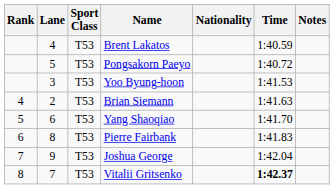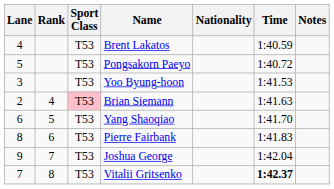columns swapped: Rank <-> Lane
Brian Siemann | Sport Class: no background -> pink background
